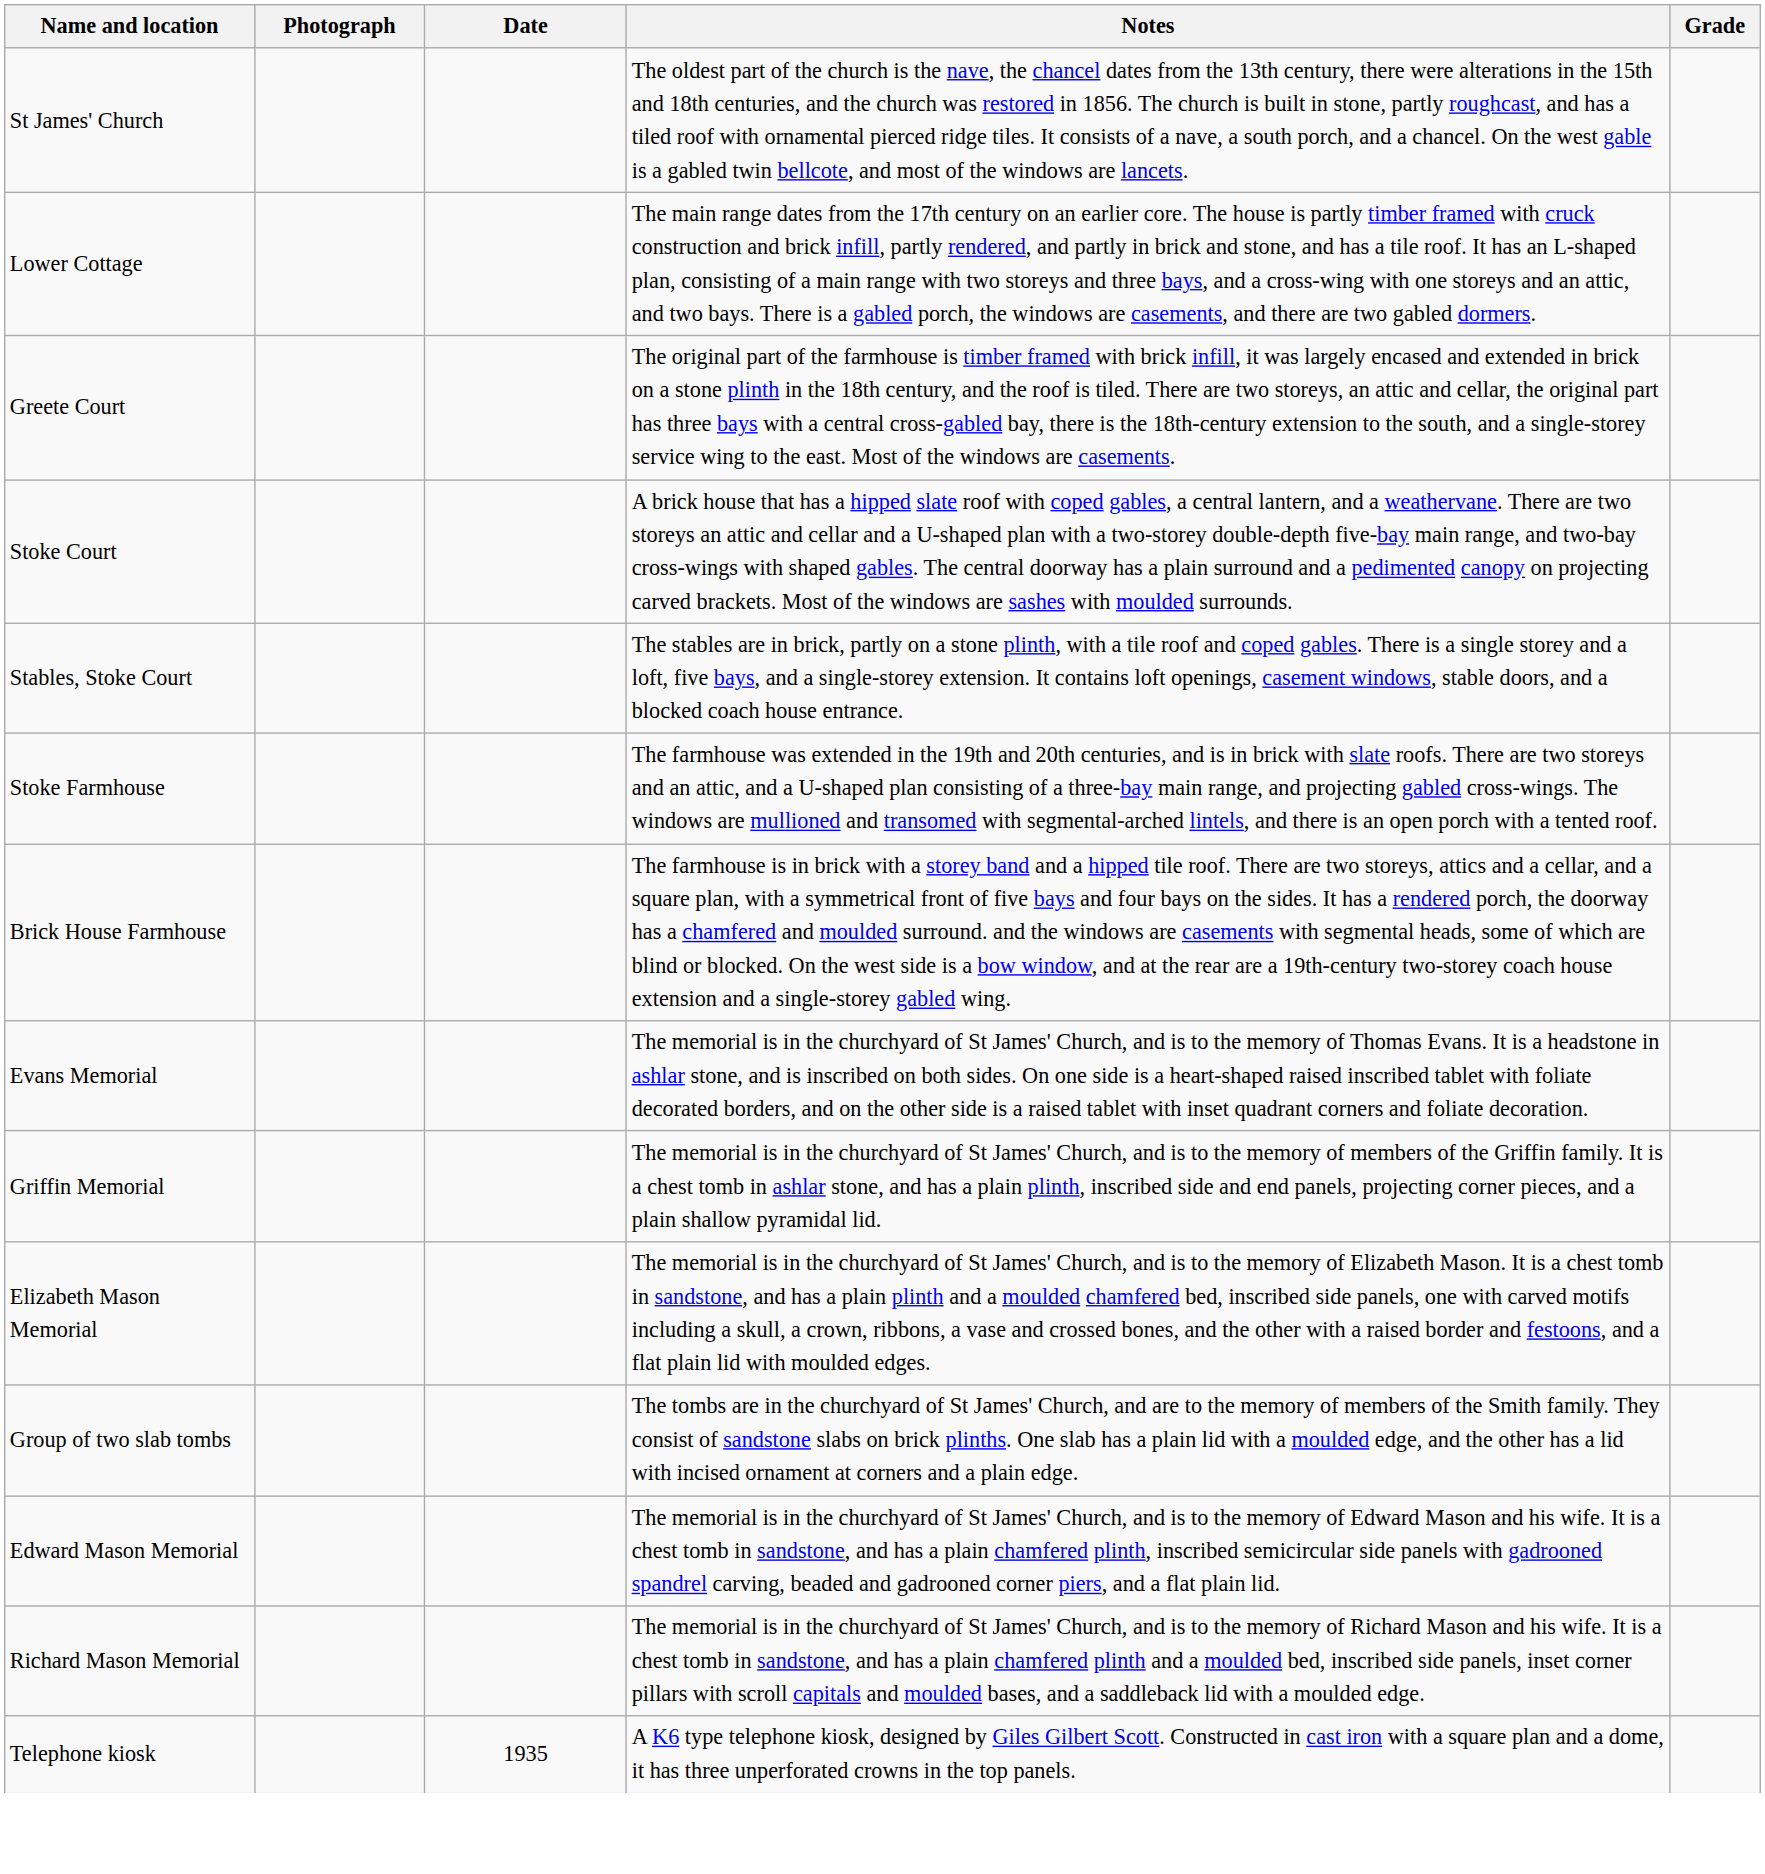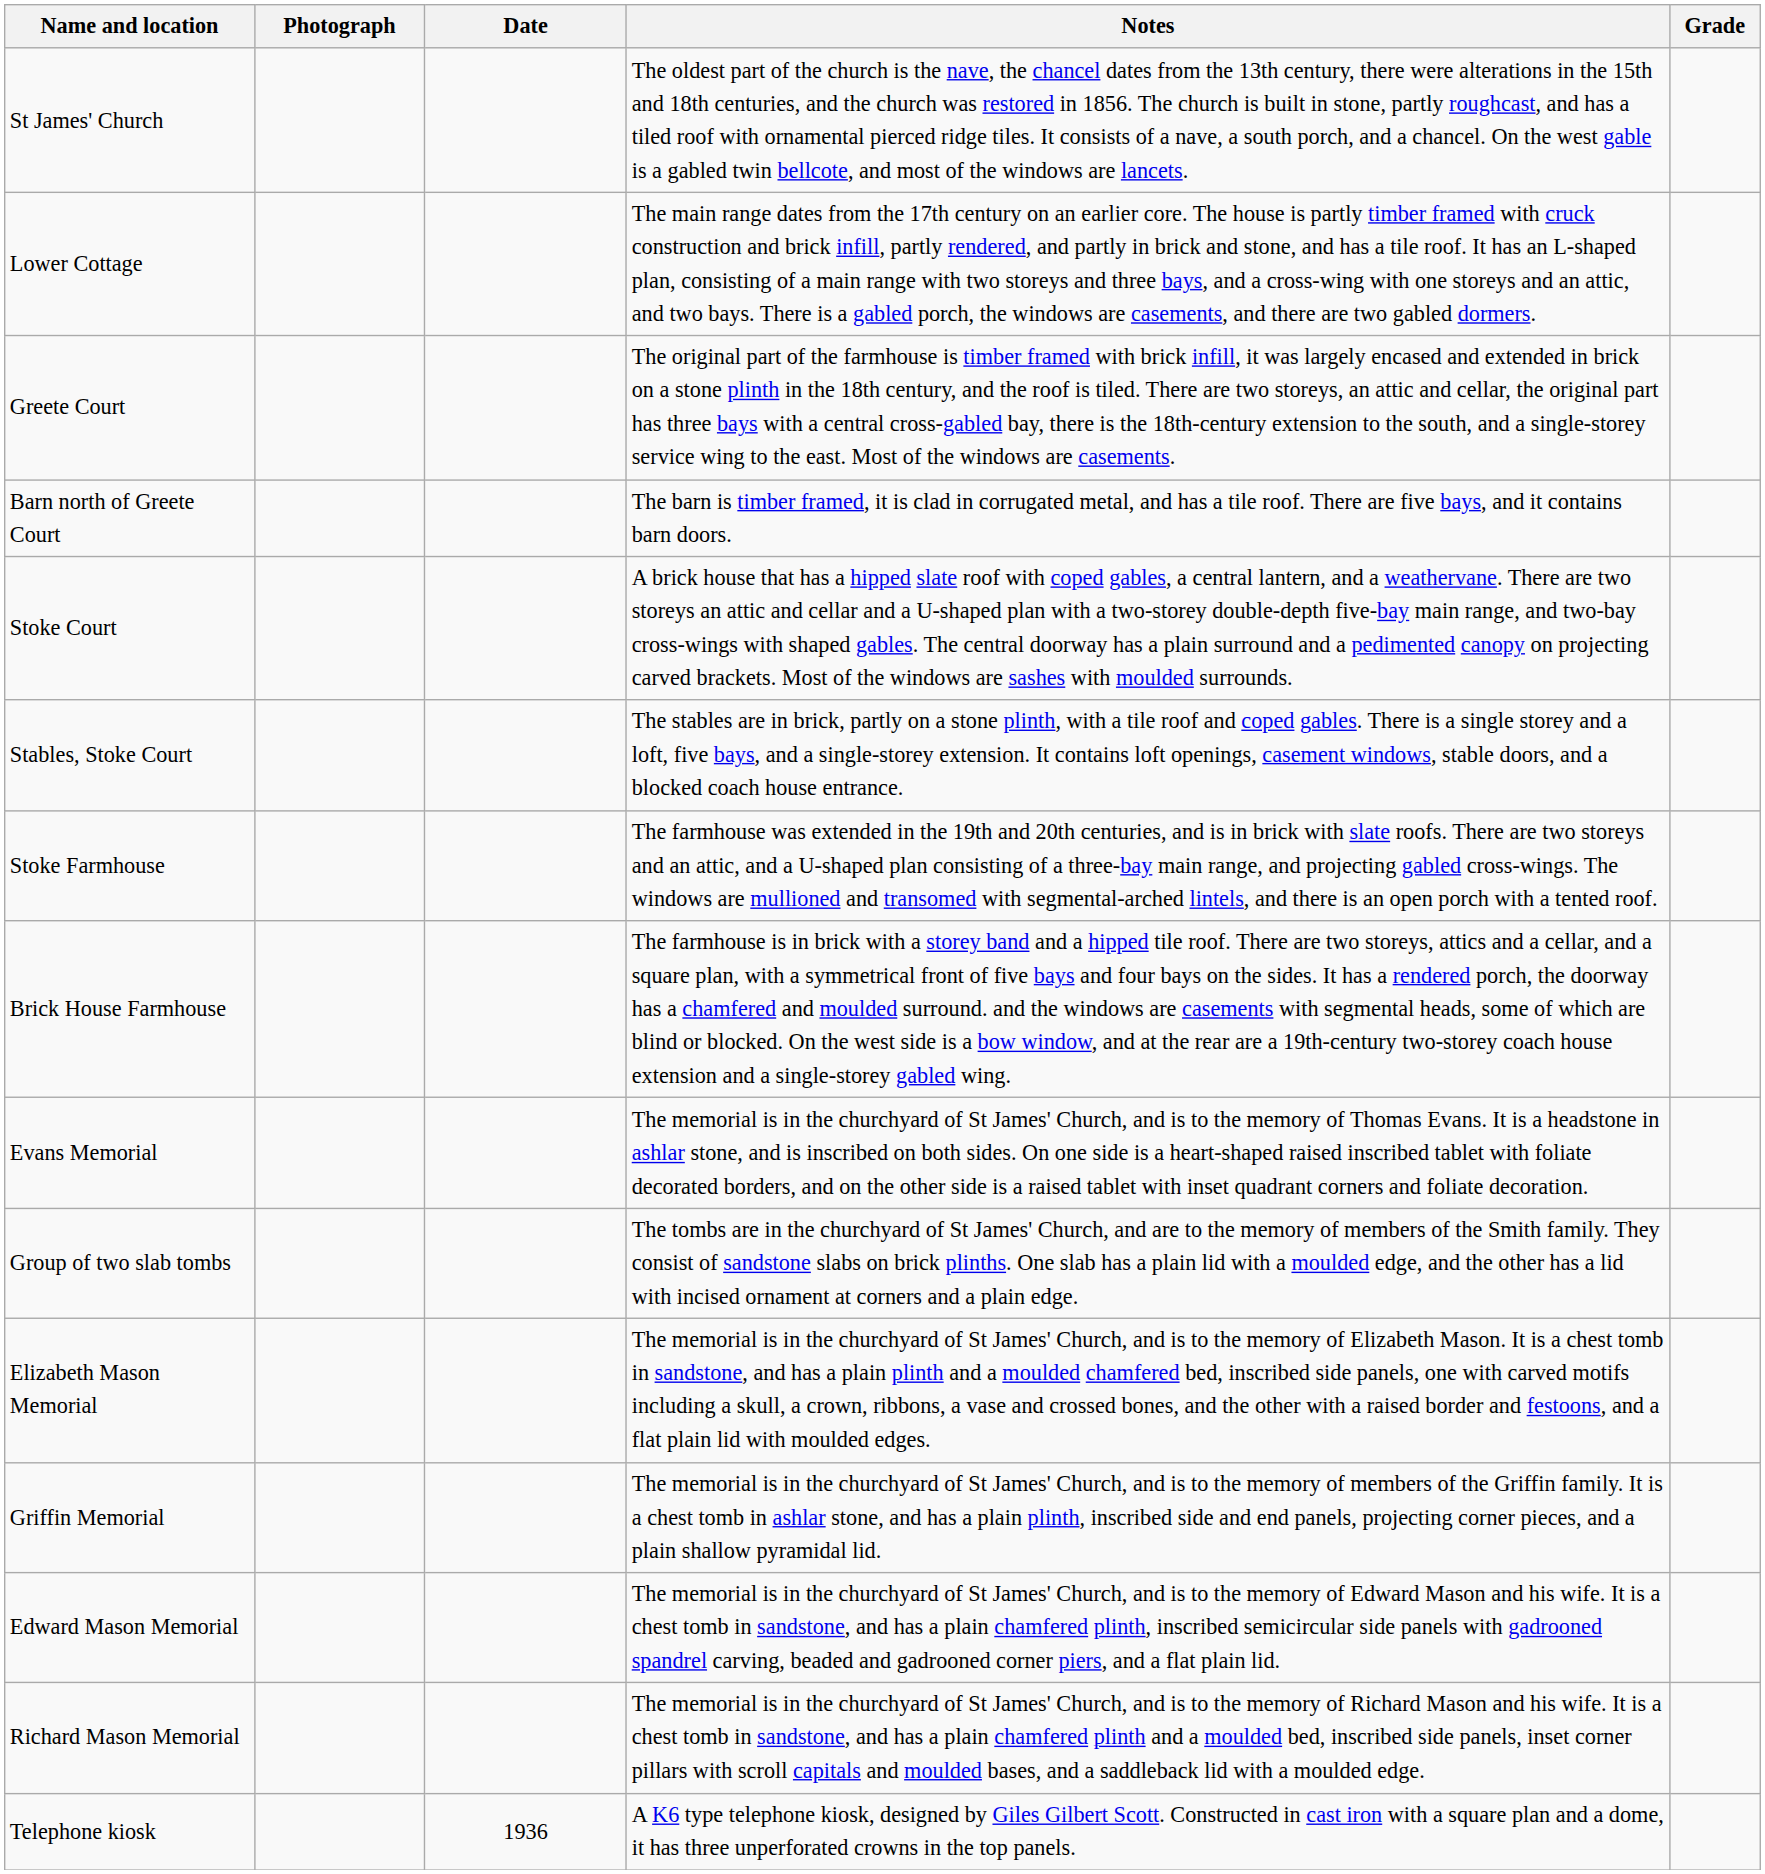+ row: Barn north of Greete Court | The barn is timber framed, it is clad in corrugated metal, and has a tile roof. There are five bays, and it contains barn doors.
rows swapped: Group of two slab tombs <-> Griffin Memorial
Telephone kiosk | Date: 1935 -> 1936
